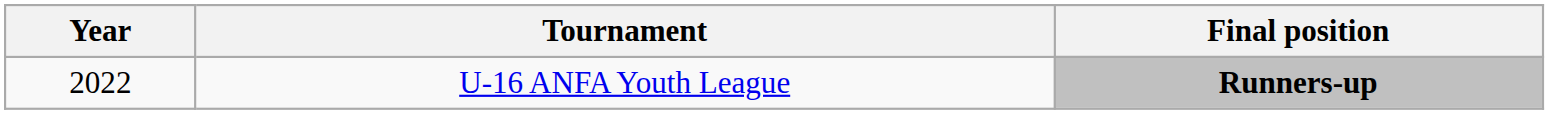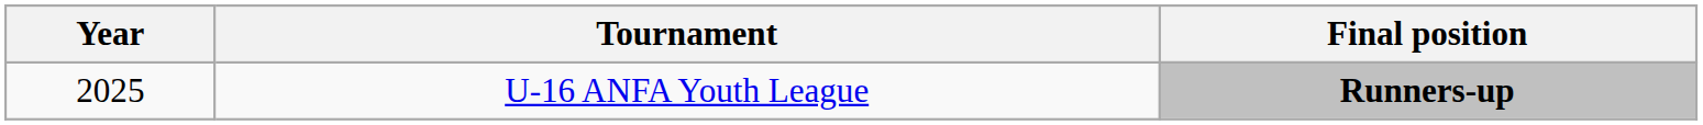U-16 ANFA Youth League | Year: 2022 -> 2025
